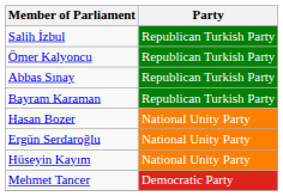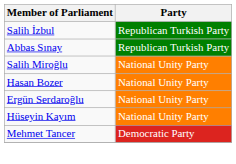- row: Ömer Kalyoncu | Republican Turkish Party
- row: Bayram Karaman | Republican Turkish Party
+ row: Salih Miroğlu | National Unity Party
